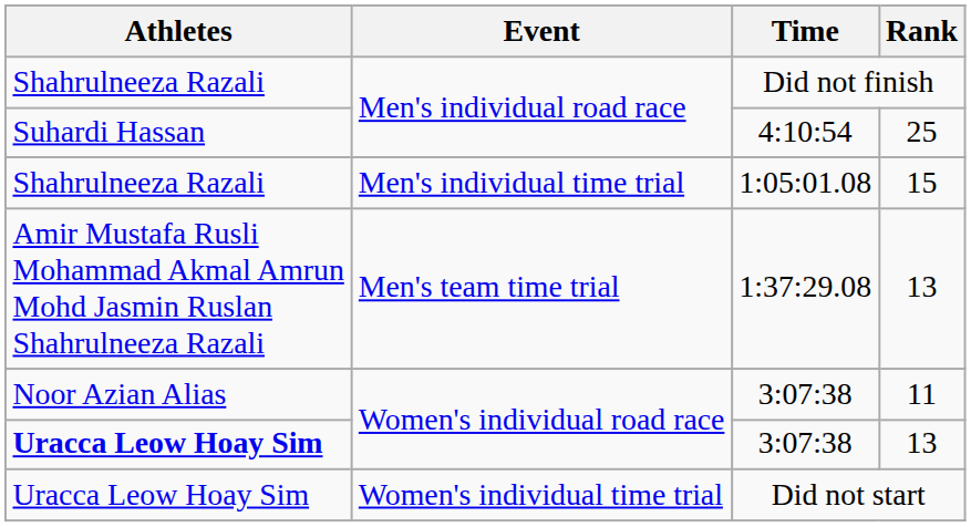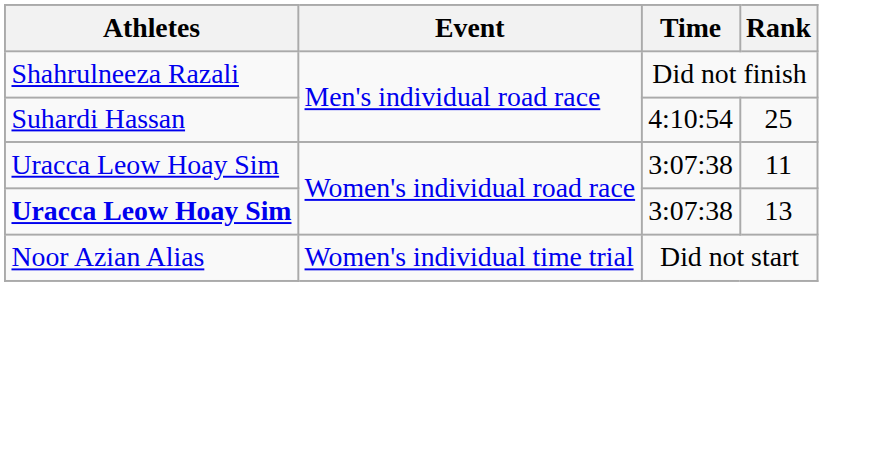- row: Shahrulneeza Razali | Men's individual time trial | 1:05:01.08 | 15
- row: Amir Mustafa Rusli Mohammad Akmal Amrun Mohd Jasmin Ruslan Shahrulneeza Razali | Men's team time trial | 1:37:29.08 | 13
3:07:38 / 11 | Athletes: Noor Azian Alias -> Uracca Leow Hoay Sim
Did not start | Athletes: Uracca Leow Hoay Sim -> Noor Azian Alias
